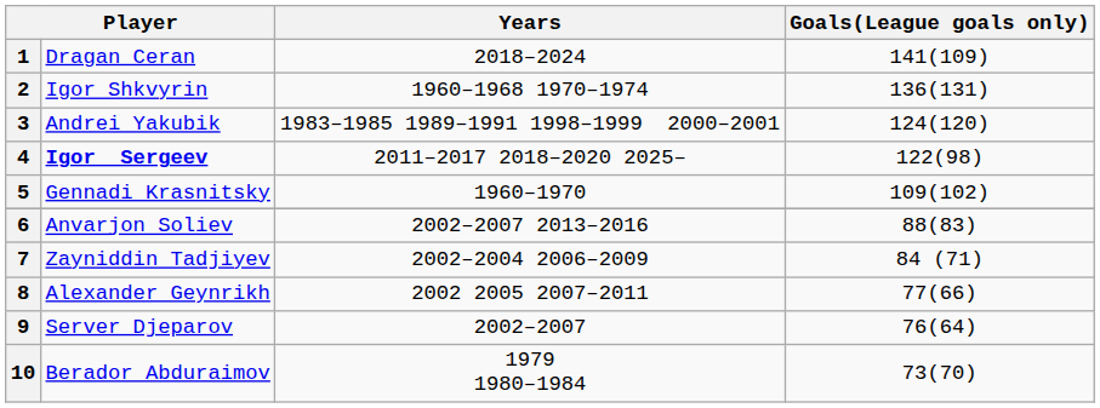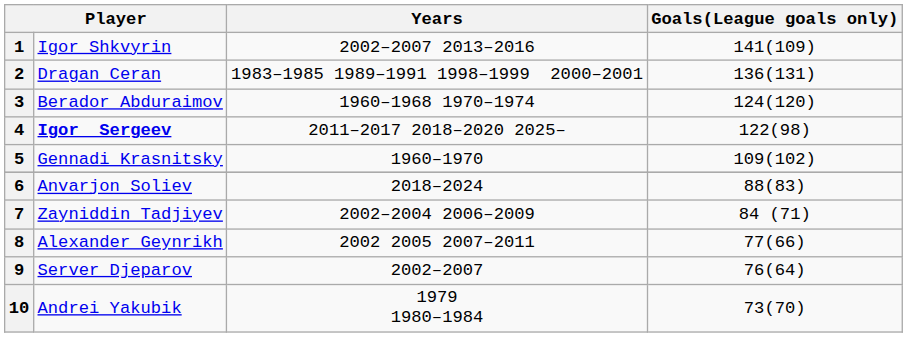1 | column 2: Dragan Ceran -> Igor Shkvyrin
1 | Years: 2018–2024 -> 2002–2007 2013–2016
2 | column 2: Igor Shkvyrin -> Dragan Ceran
2 | Years: 1960–1968 1970–1974 -> 1983–1985 1989–1991 1998–1999 2000–2001
3 | column 2: Andrei Yakubik -> Berador Abduraimov
3 | Years: 1983–1985 1989–1991 1998–1999 2000–2001 -> 1960–1968 1970–1974
6 | Years: 2002–2007 2013–2016 -> 2018–2024
10 | column 2: Berador Abduraimov -> Andrei Yakubik
